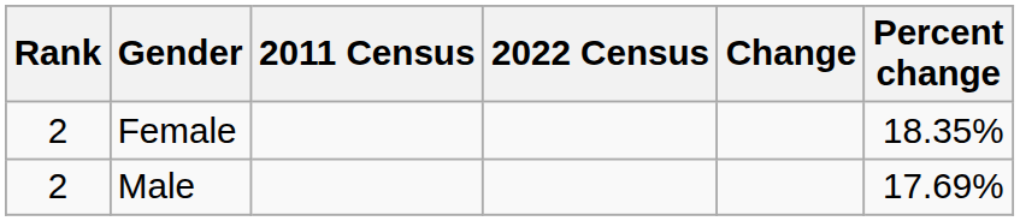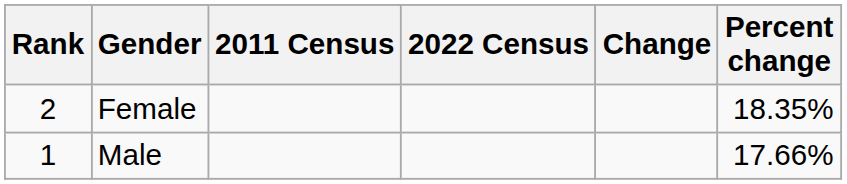Male | Rank: 2 -> 1
Male | Percent change: 17.69% -> 17.66%
